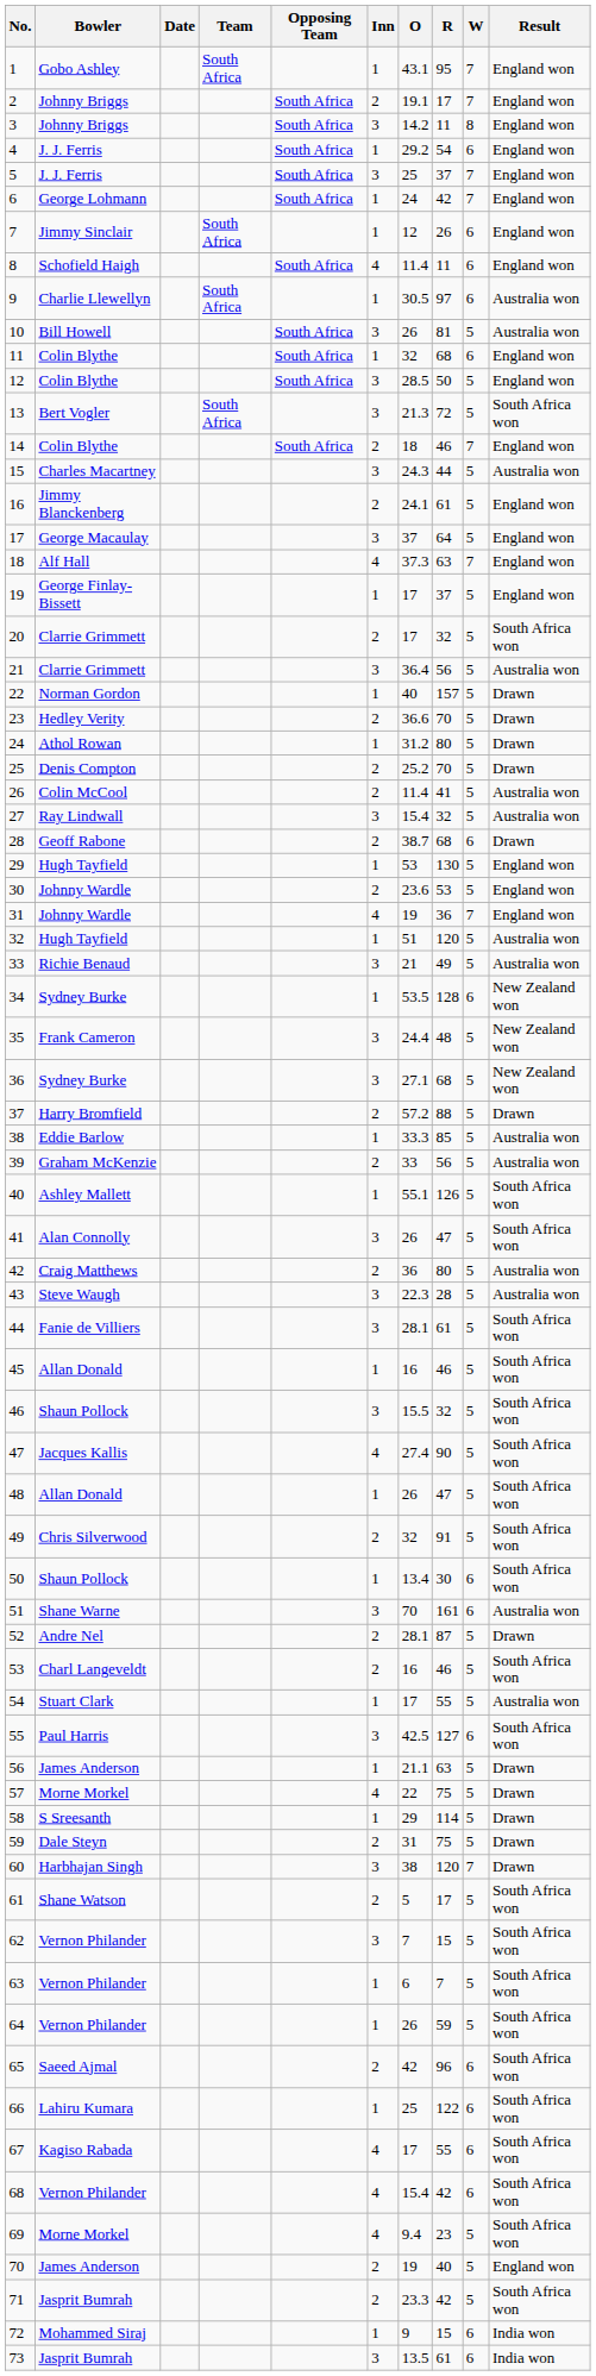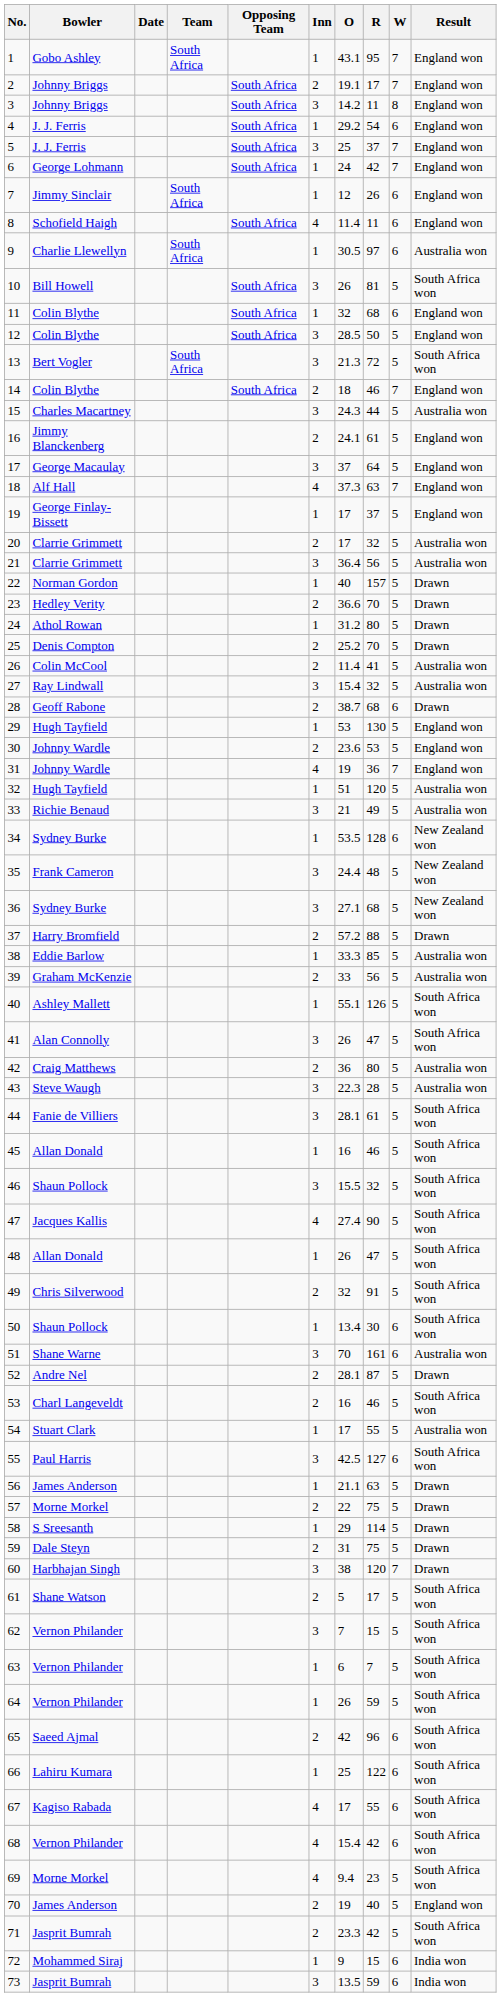10 | Result: Australia won -> South Africa won
20 | Result: South Africa won -> Australia won
57 | Inn: 4 -> 2
73 | R: 61 -> 59
